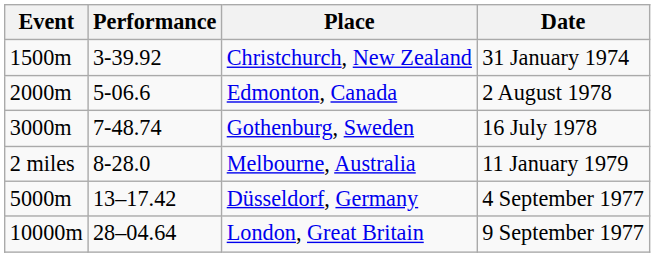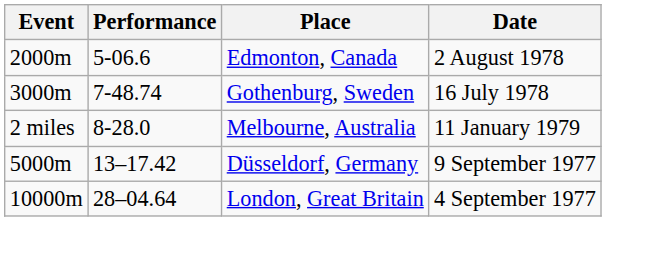- row: 1500m | 3-39.92 | Christchurch, New Zealand | 31 January 1974
Düsseldorf, Germany | Date: 4 September 1977 -> 9 September 1977
London, Great Britain | Date: 9 September 1977 -> 4 September 1977
